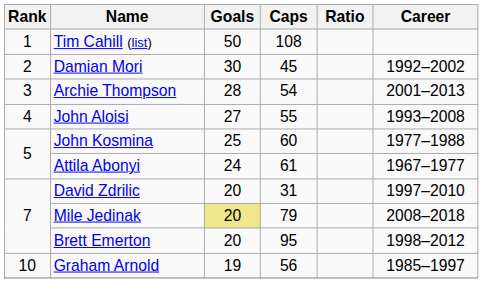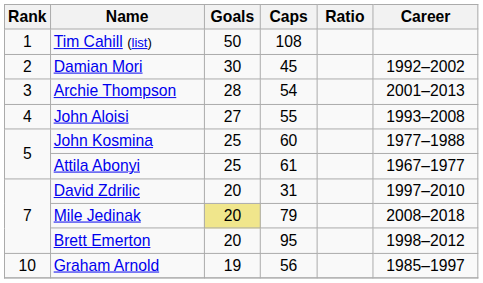Attila Abonyi | Goals: 24 -> 25
